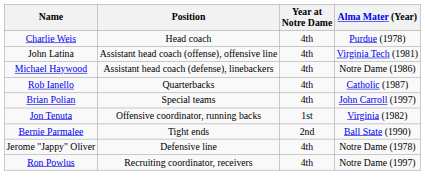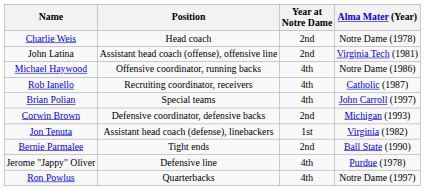Charlie Weis | Year at Notre Dame: 4th -> 2nd
Charlie Weis | Alma Mater (Year): Purdue (1978) -> Notre Dame (1978)
John Latina | Year at Notre Dame: 4th -> 2nd
Michael Haywood | Position: Assistant head coach (defense), linebackers -> Offensive coordinator, running backs
Rob Ianello | Position: Quarterbacks -> Recruiting coordinator, receivers
+ row: Corwin Brown | Defensive coordinator, defensive backs | 2nd | Michigan (1993)
Jon Tenuta | Position: Offensive coordinator, running backs -> Assistant head coach (defense), linebackers
Jerome "Jappy" Oliver | Alma Mater (Year): Notre Dame (1978) -> Purdue (1978)
Ron Powlus | Position: Recruiting coordinator, receivers -> Quarterbacks
